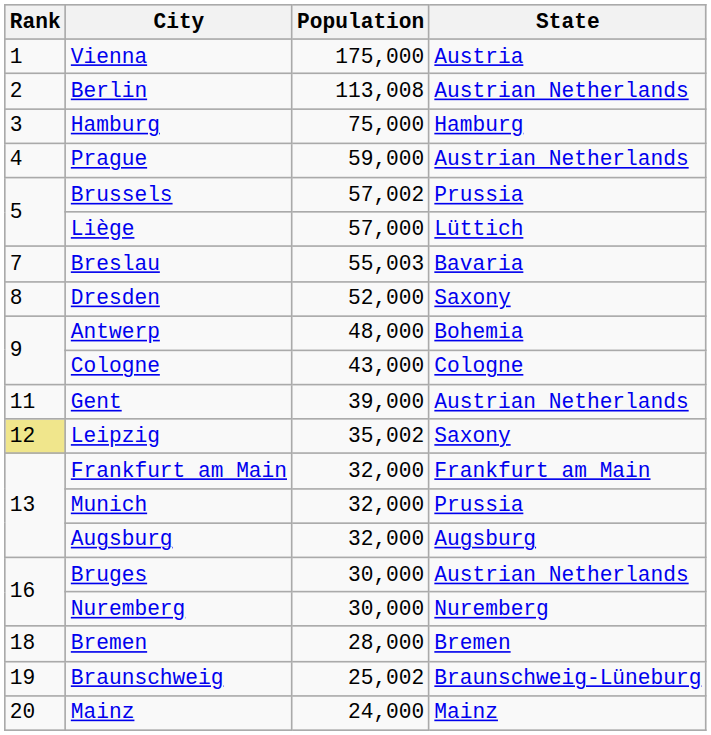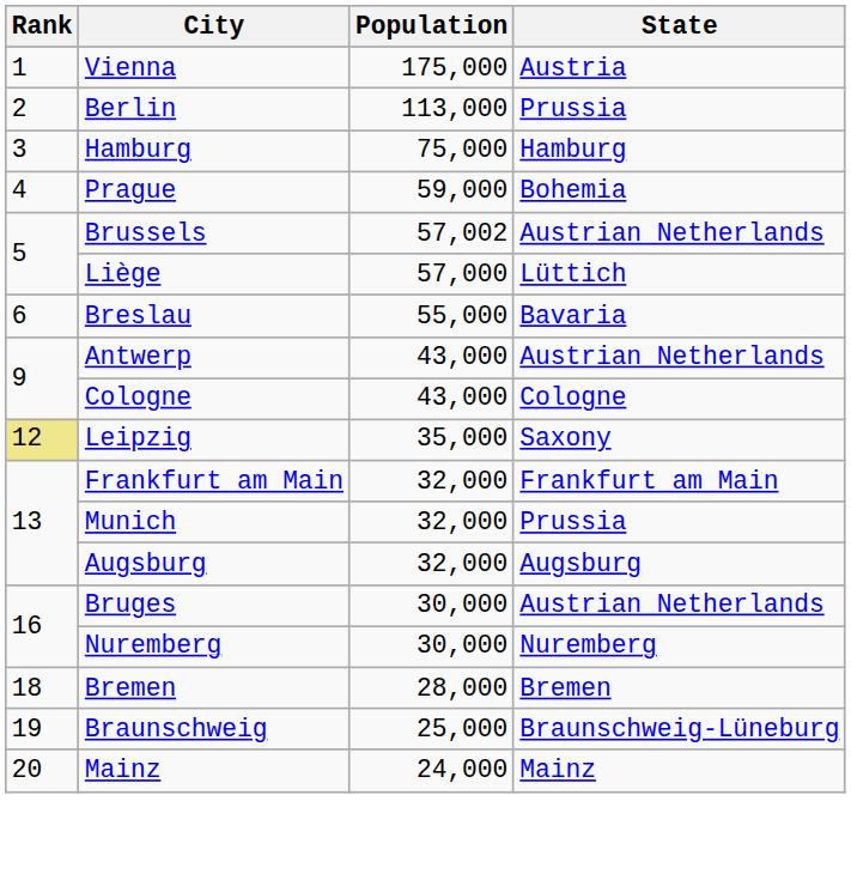Berlin | Population: 113,008 -> 113,000
Berlin | State: Austrian Netherlands -> Prussia
Prague | State: Austrian Netherlands -> Bohemia
Brussels | State: Prussia -> Austrian Netherlands
Breslau | Rank: 7 -> 6
Breslau | Population: 55,003 -> 55,000
- row: 8 | Dresden | 52,000 | Saxony
Antwerp | Population: 48,000 -> 43,000
Antwerp | State: Bohemia -> Austrian Netherlands
- row: 11 | Gent | 39,000 | Austrian Netherlands
Leipzig | Population: 35,002 -> 35,000
Braunschweig | Population: 25,002 -> 25,000
